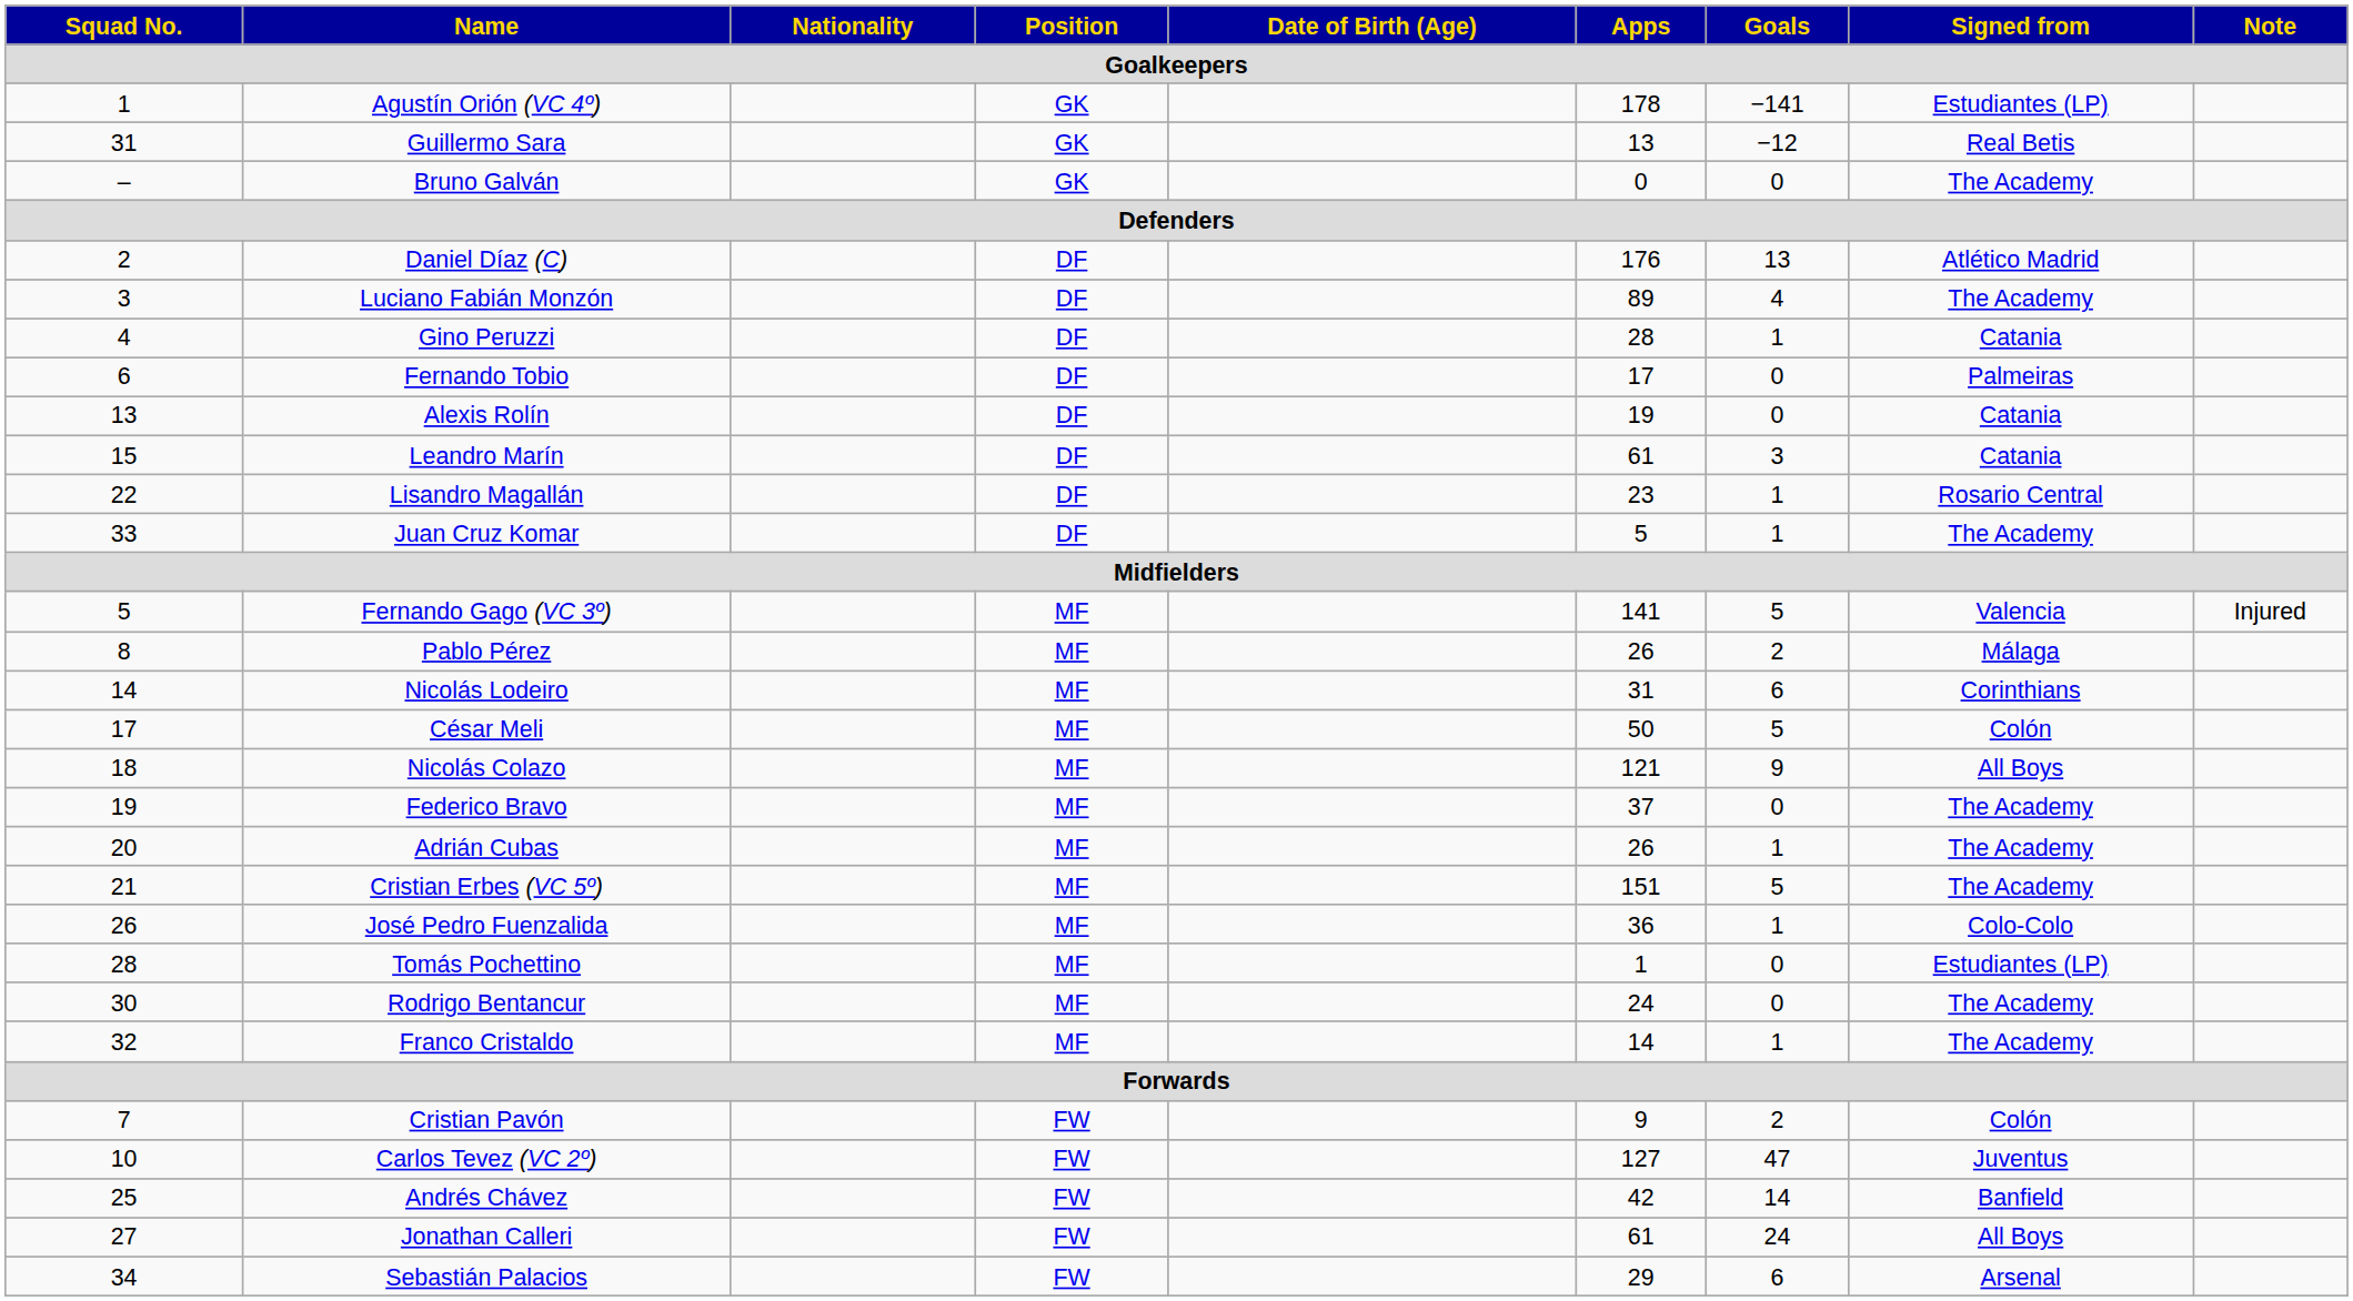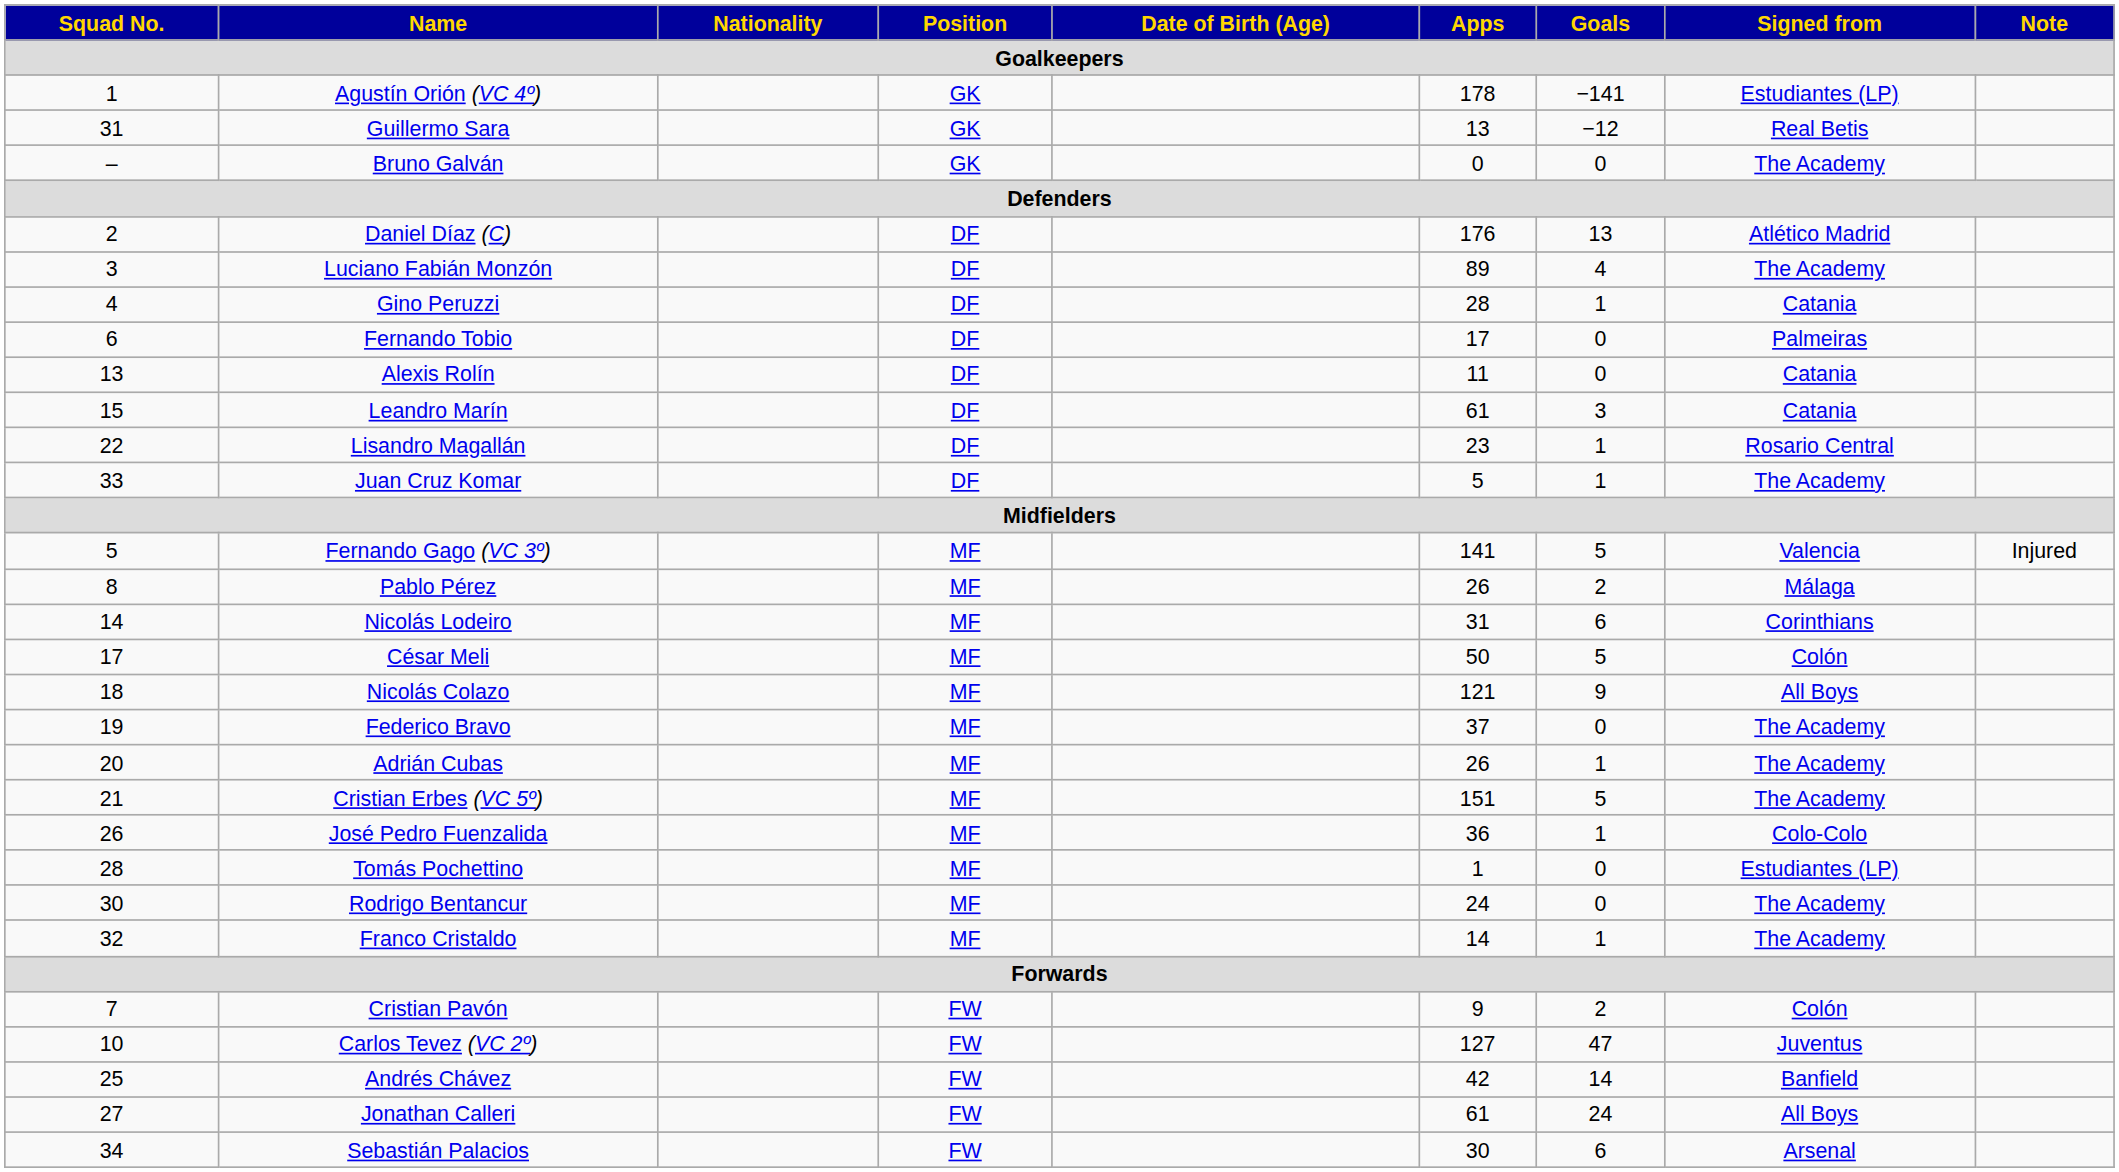Alexis Rolín | Apps: 19 -> 11
Sebastián Palacios | Apps: 29 -> 30
